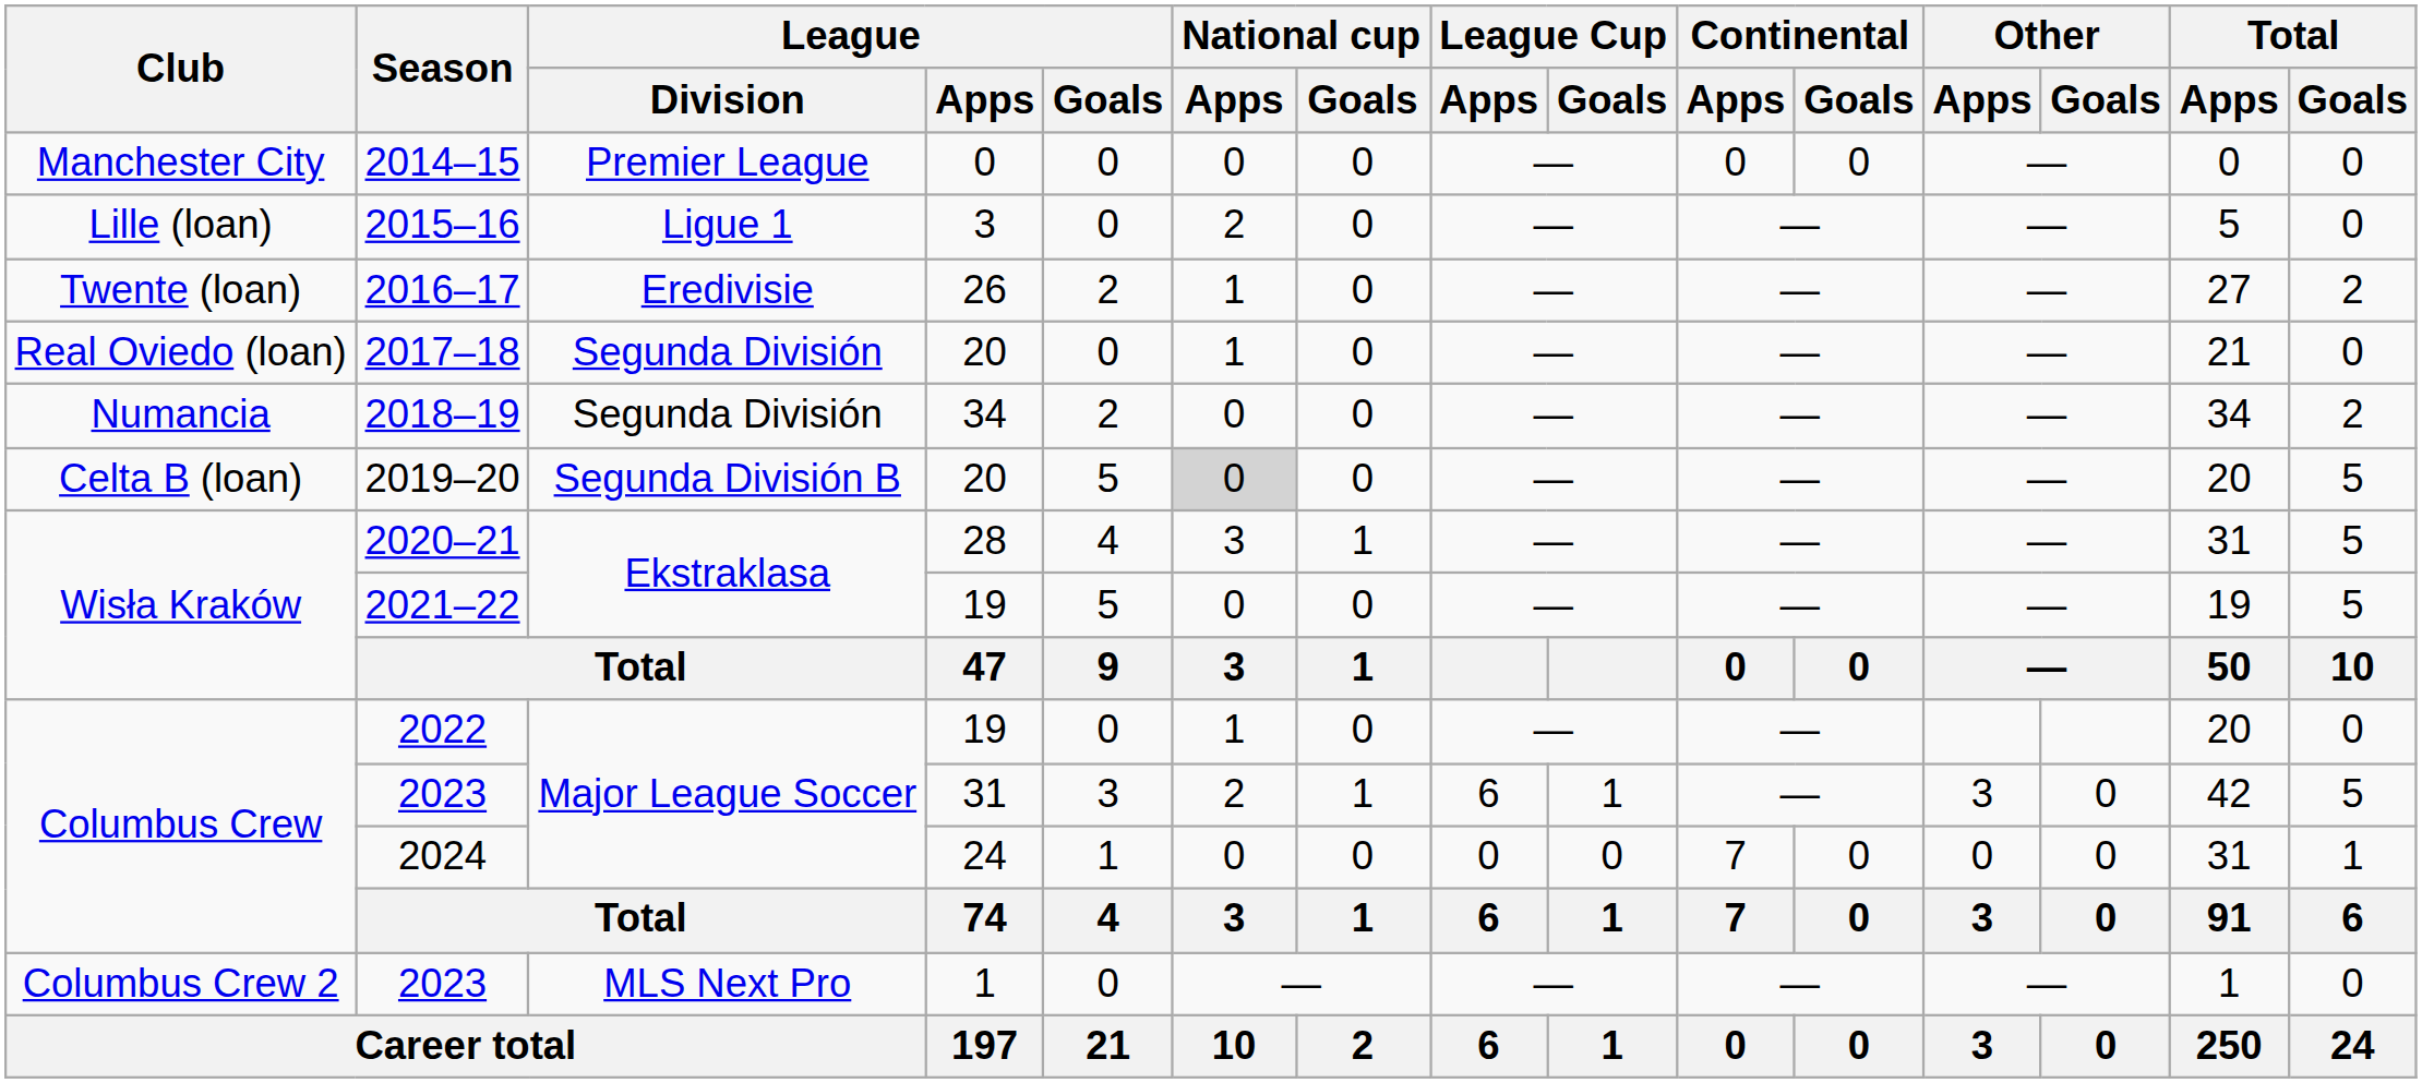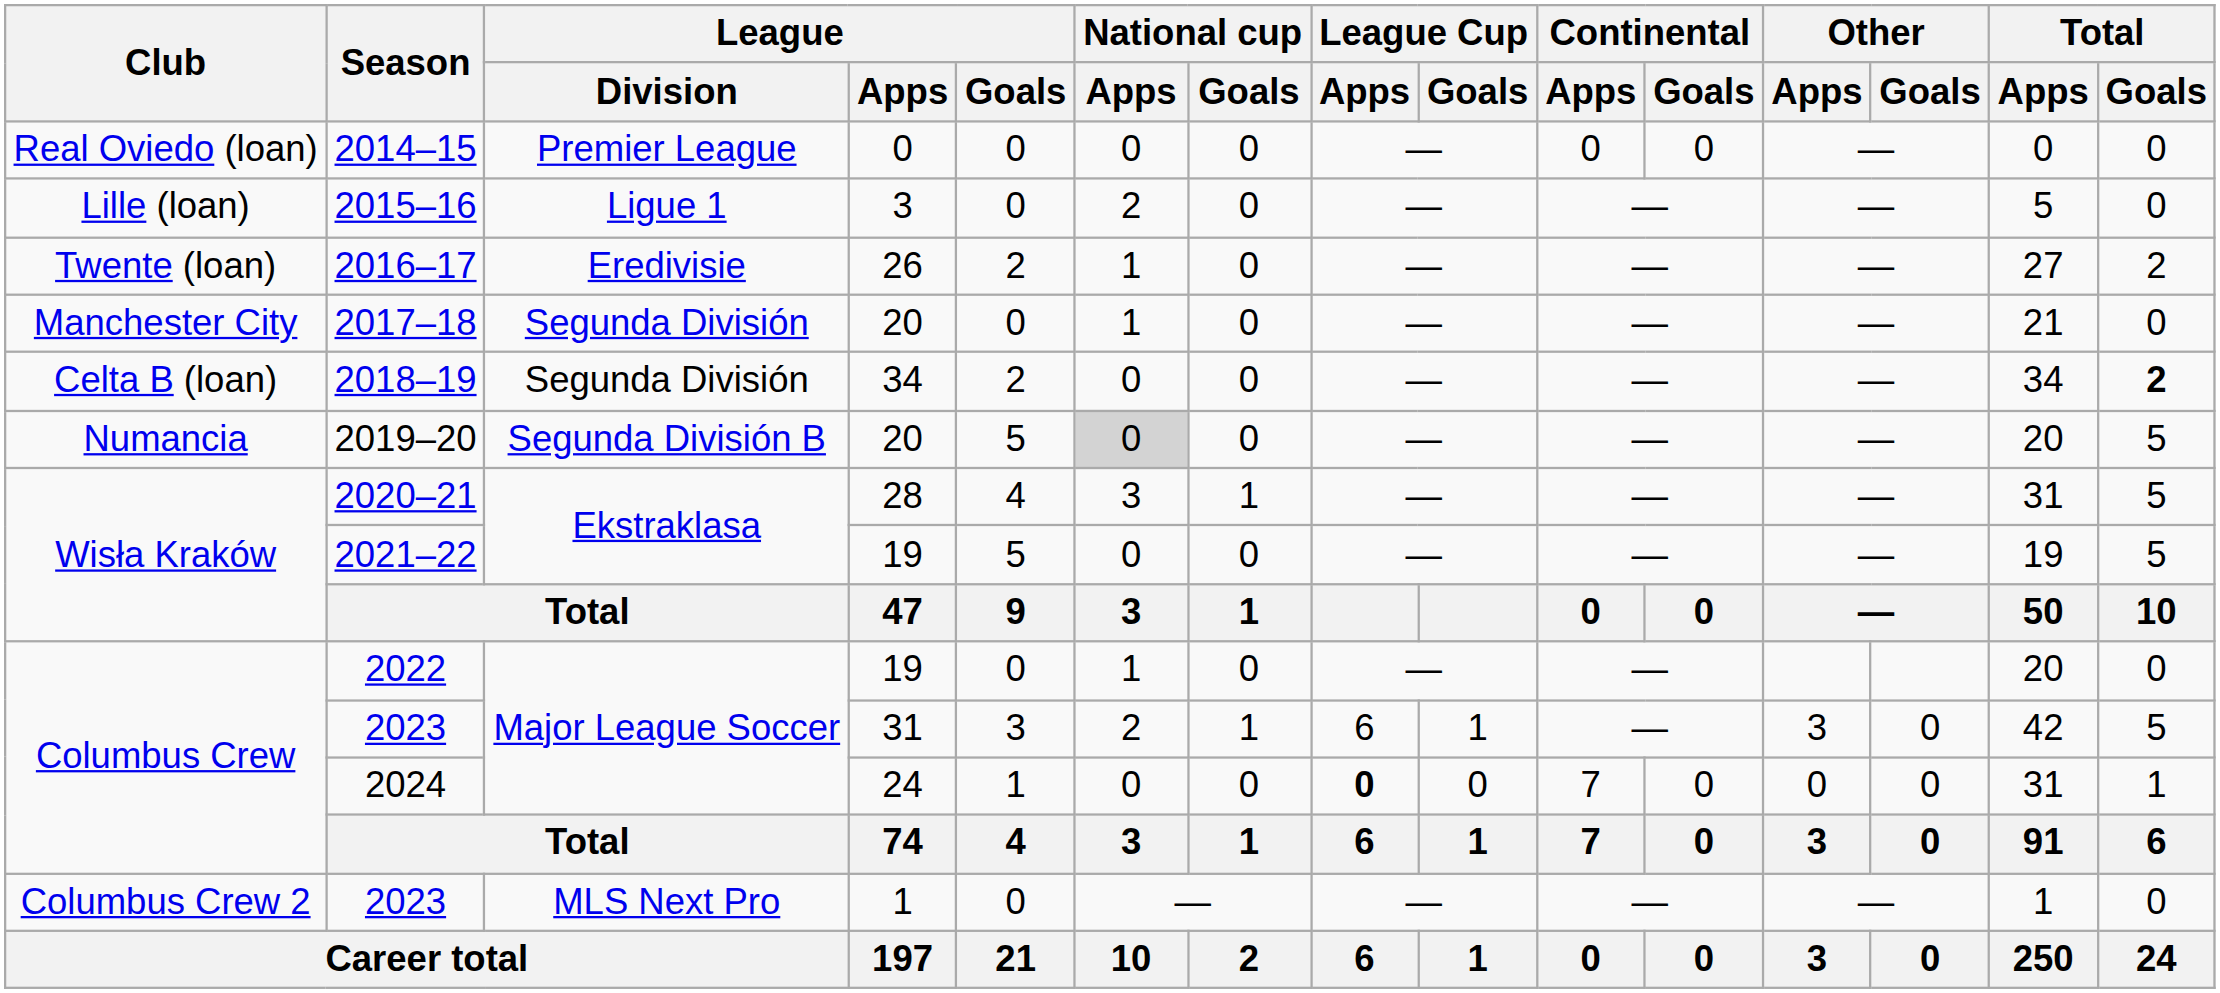2014–15 | Club: Manchester City -> Real Oviedo (loan)
2017–18 | Club: Real Oviedo (loan) -> Manchester City
2018–19 | Club: Numancia -> Celta B (loan)
2018–19 | Total / Goals: normal -> bold
2019–20 | Club: Celta B (loan) -> Numancia
2024 | League Cup / Apps: normal -> bold
